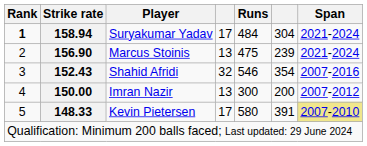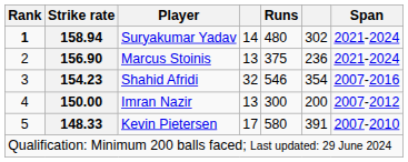Suryakumar Yadav | column 4: 17 -> 14
Suryakumar Yadav | Runs: 484 -> 480
Suryakumar Yadav | column 6: 304 -> 302
Marcus Stoinis | Runs: 475 -> 375
Marcus Stoinis | column 6: 239 -> 236
Shahid Afridi | Strike rate: 152.43 -> 154.23
Kevin Pietersen | Span: khaki background -> no background
